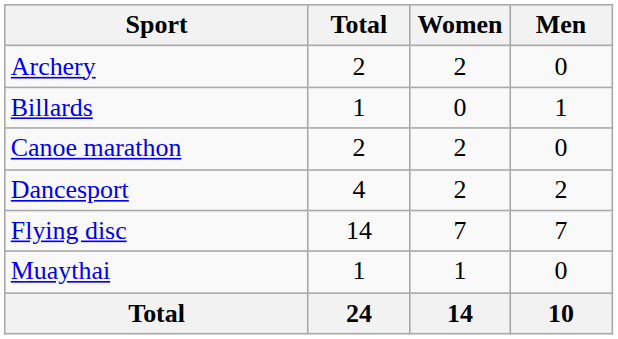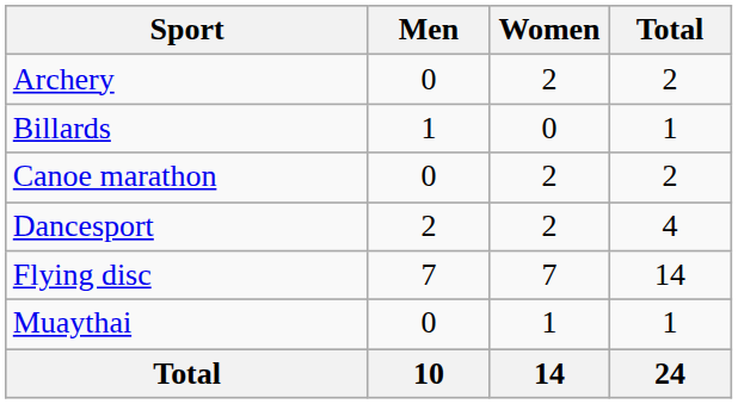columns swapped: Men <-> Total
